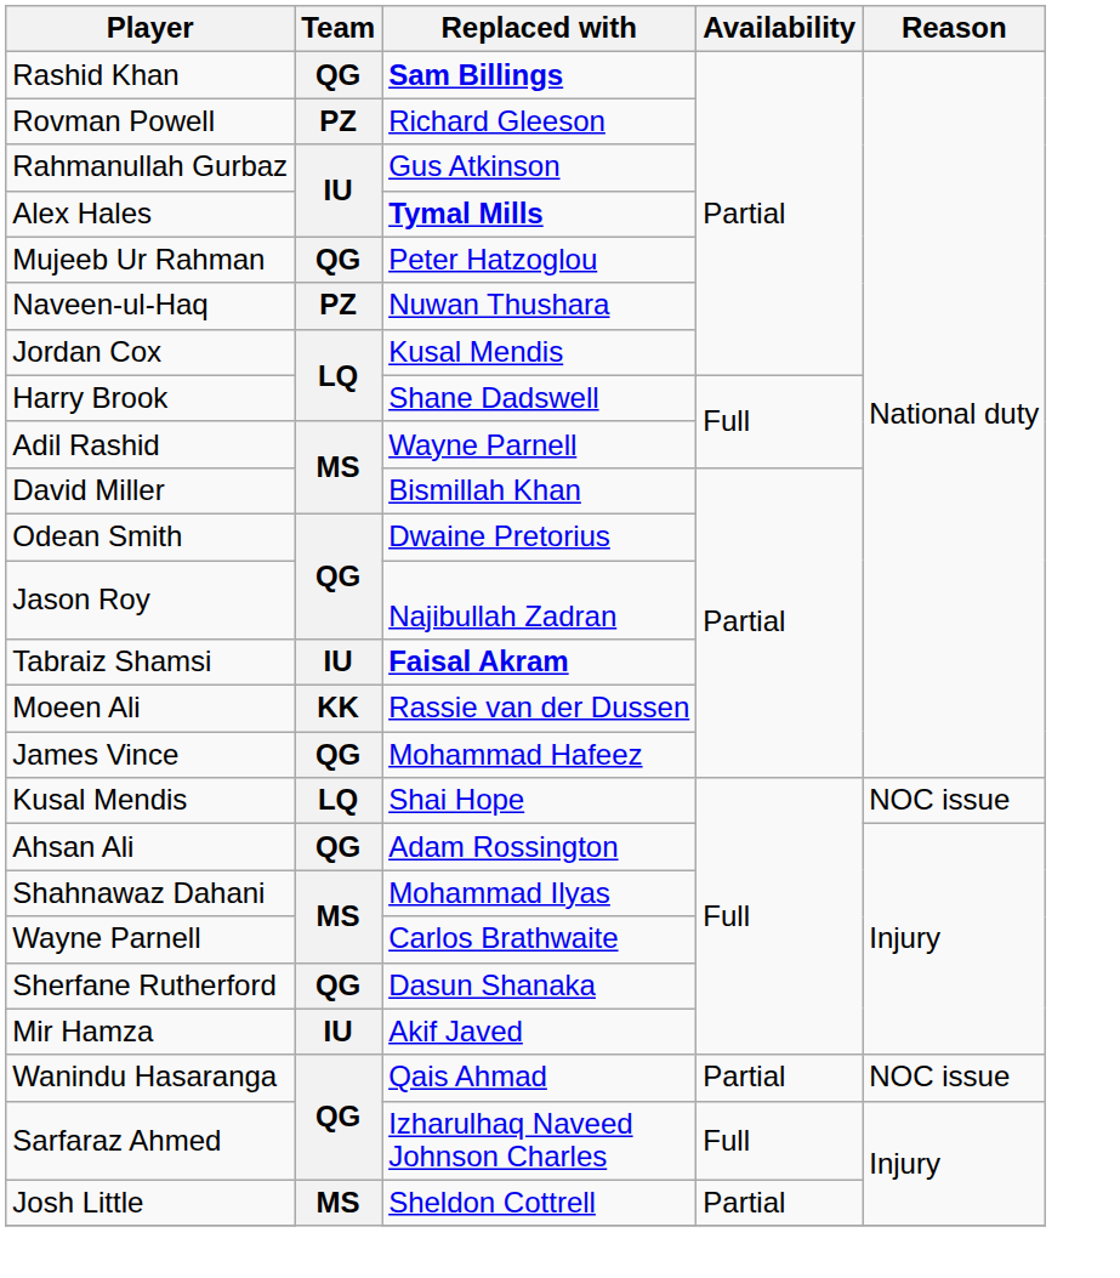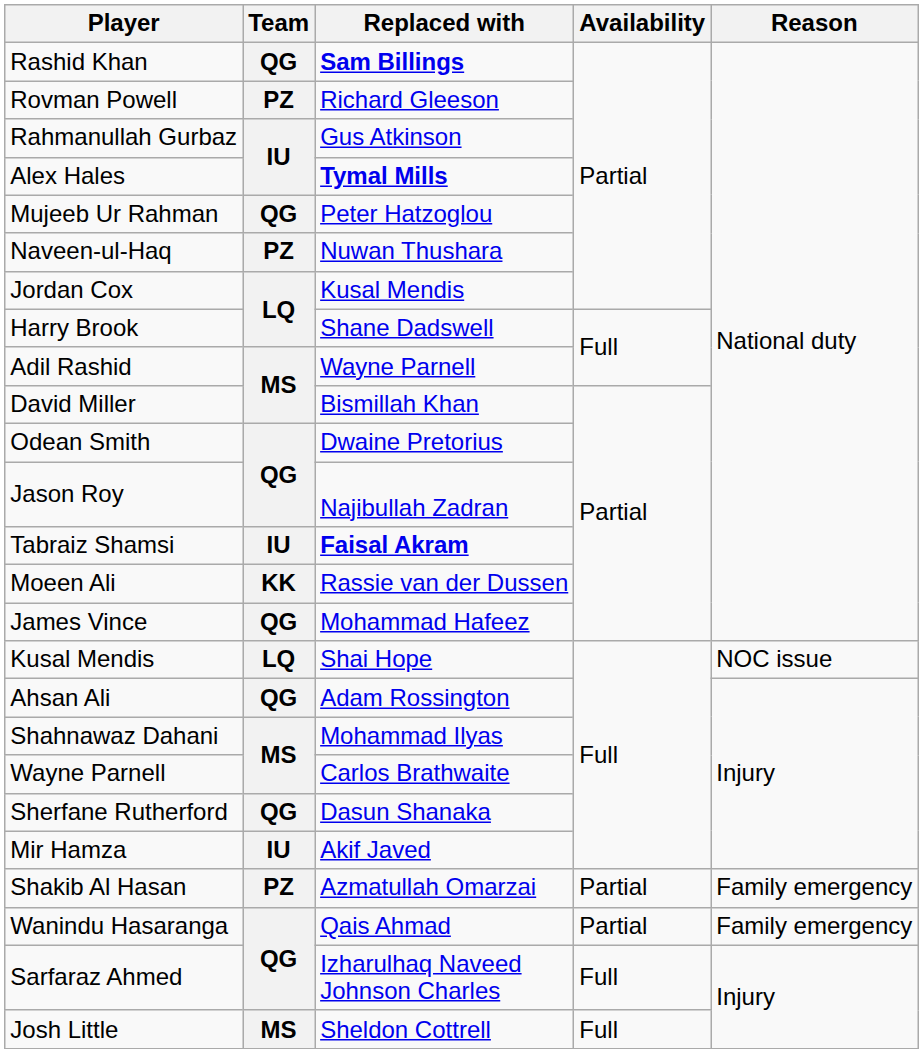+ row: Shakib Al Hasan | PZ | Azmatullah Omarzai | Partial | Family emergency
Wanindu Hasaranga | Reason: NOC issue -> Family emergency
Josh Little | Availability: Partial -> Full
